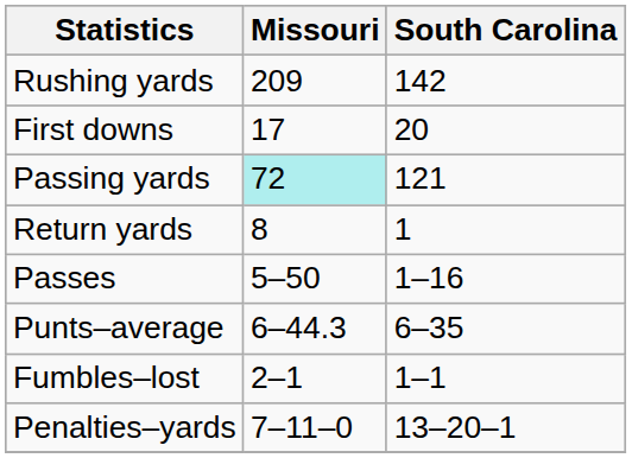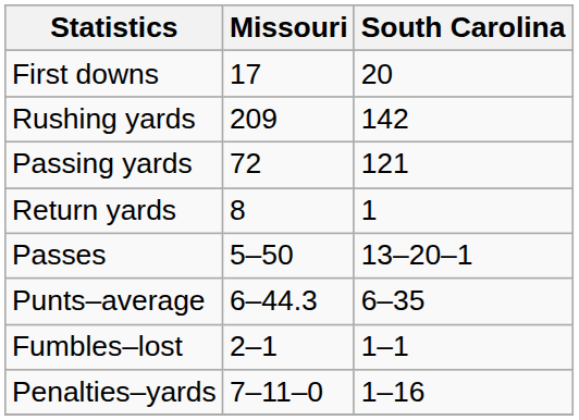rows swapped: First downs <-> Rushing yards
Passing yards | Missouri: paleturquoise background -> no background
Passes | South Carolina: 1–16 -> 13–20–1
Penalties–yards | South Carolina: 13–20–1 -> 1–16
